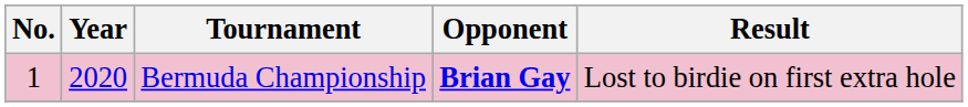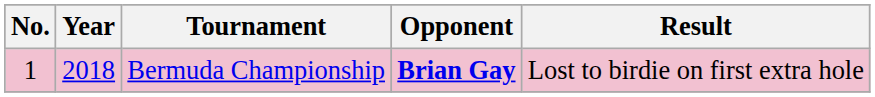Bermuda Championship | Year: 2020 -> 2018
